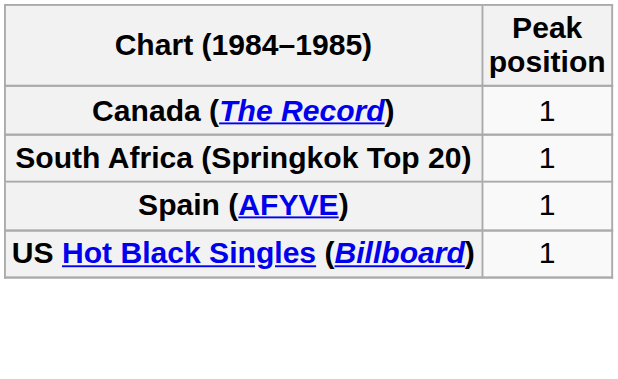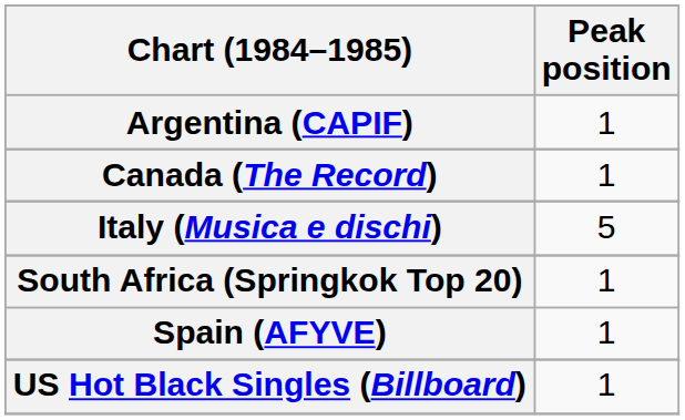+ row: Argentina (CAPIF) | 1
+ row: Italy (Musica e dischi) | 5
